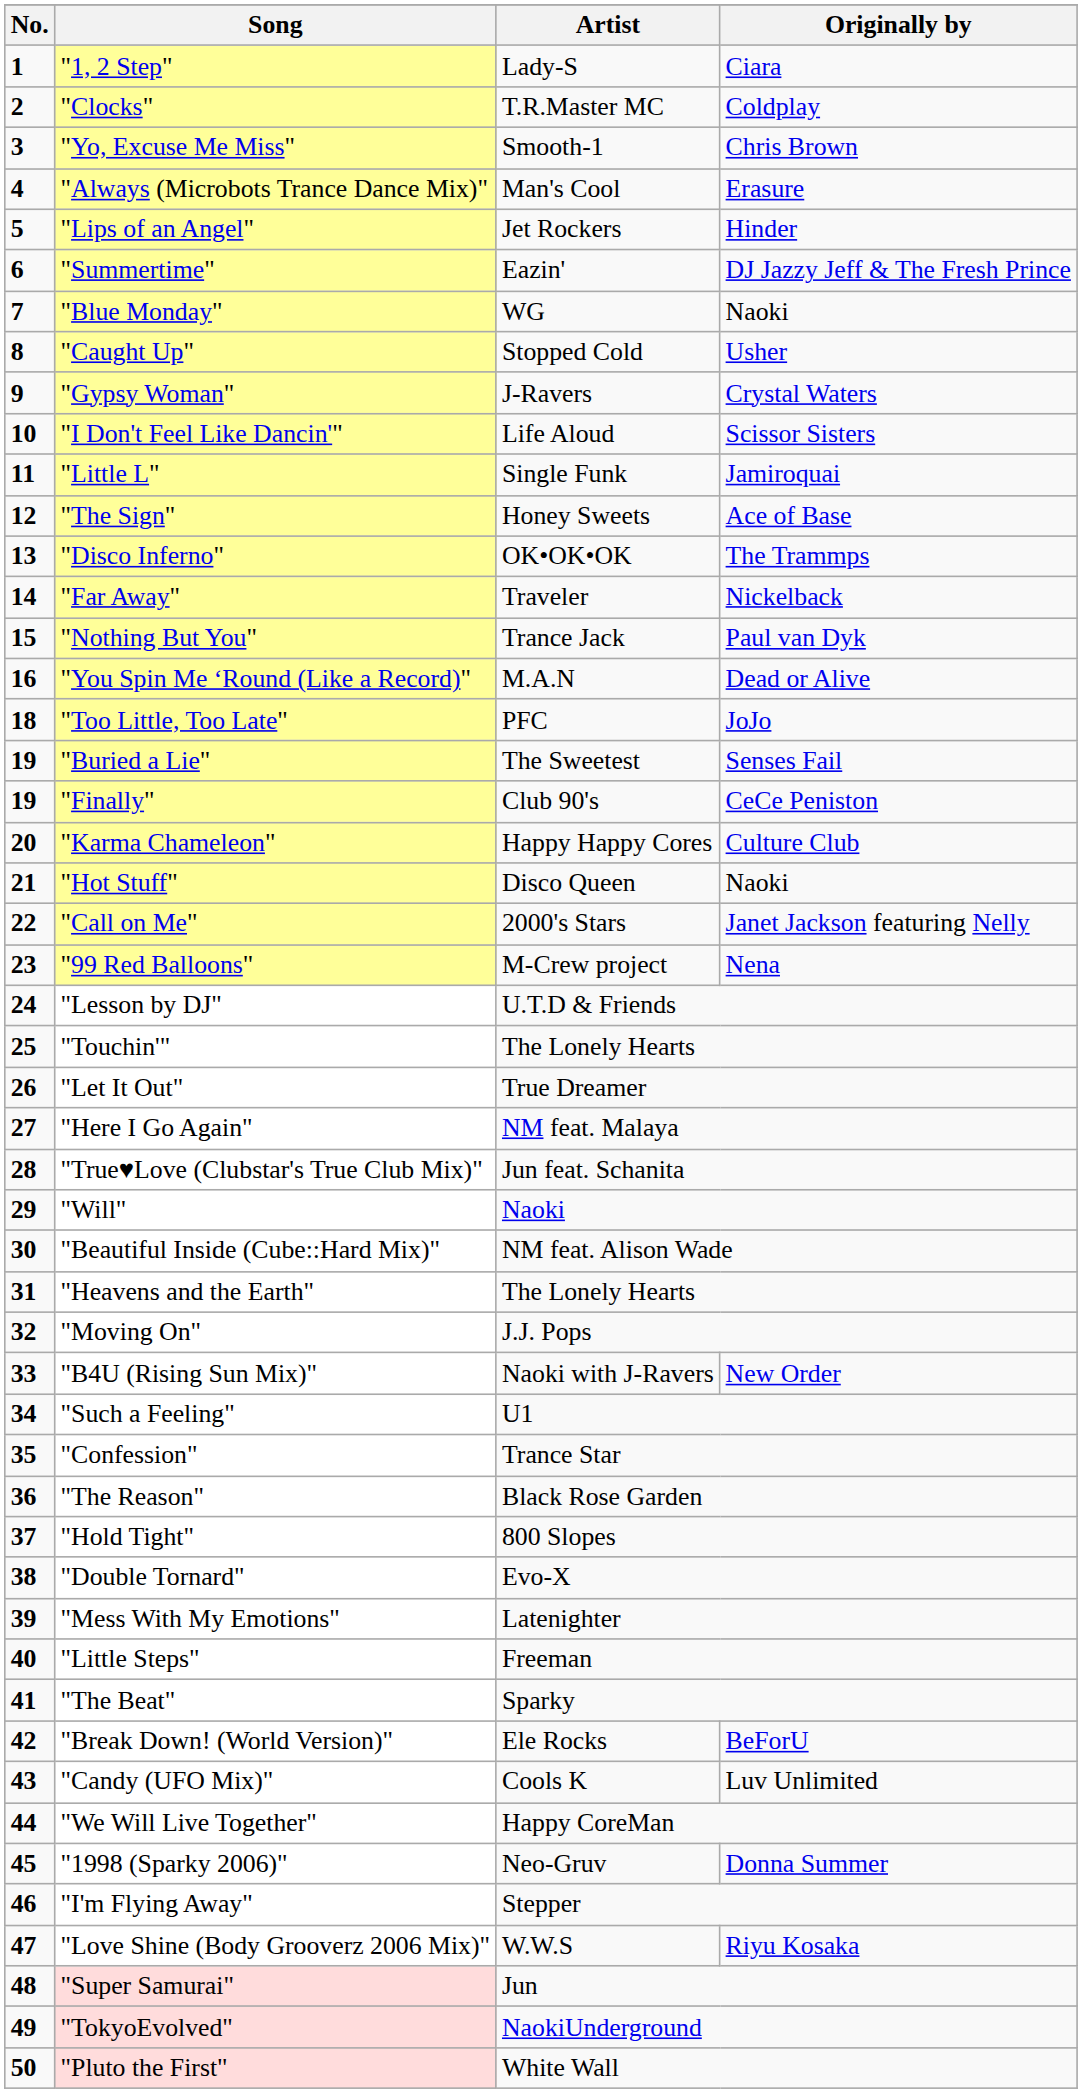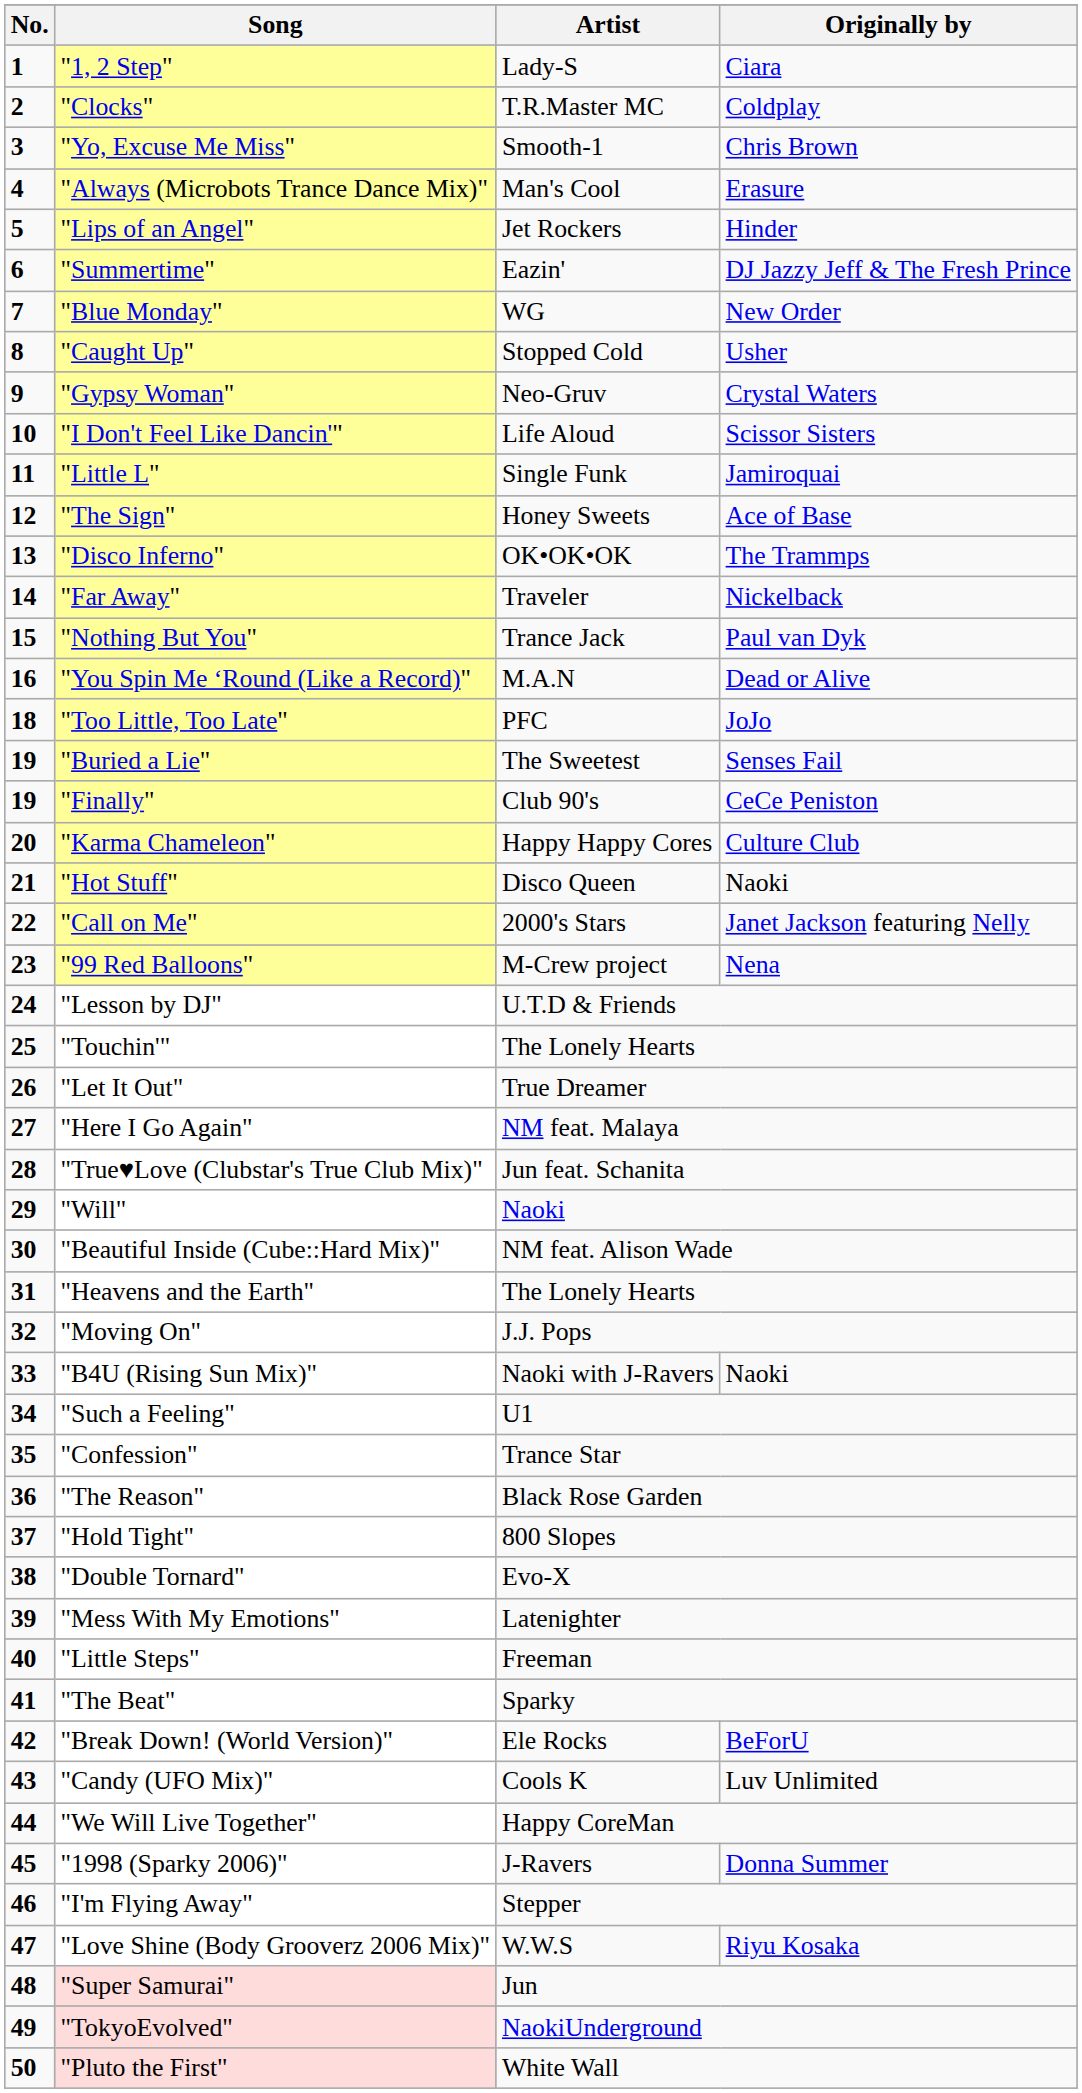"Blue Monday" | Originally by: Naoki -> New Order
"Gypsy Woman" | Artist: J-Ravers -> Neo-Gruv
"B4U (Rising Sun Mix)" | Originally by: New Order -> Naoki
"1998 (Sparky 2006)" | Artist: Neo-Gruv -> J-Ravers
